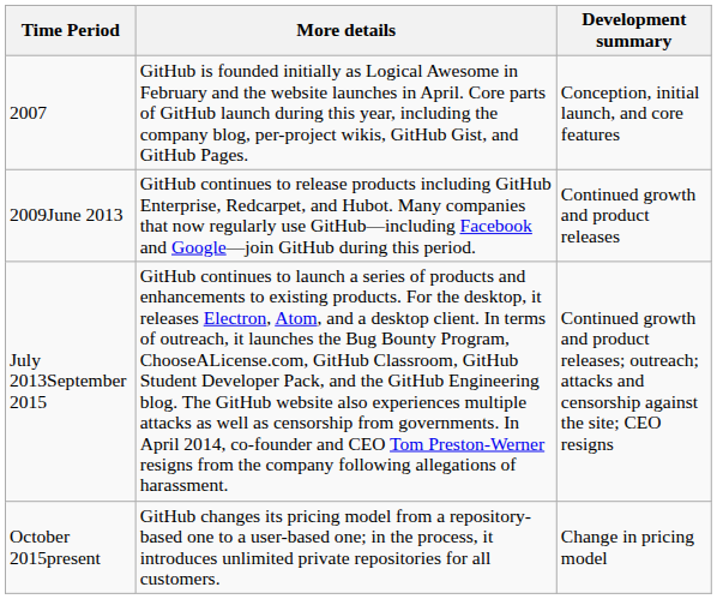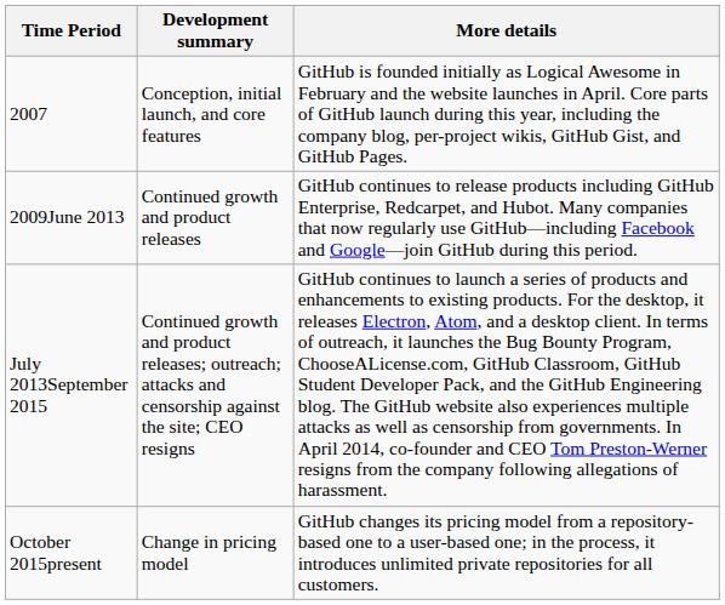columns swapped: Development summary <-> More details
